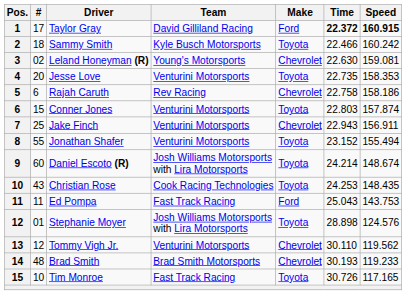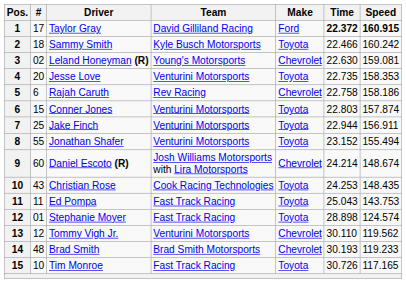Jake Finch | Make: Chevrolet -> Toyota
Jake Finch | Time: 22.943 -> 22.944
Daniel Escoto (R) | Make: Toyota -> Chevrolet
Ed Pompa | Make: Ford -> Toyota
Stephanie Moyer | Team: Josh Williams Motorsports with Lira Motorsports -> Fast Track Racing
Stephanie Moyer | Speed: 124.576 -> 124.574
